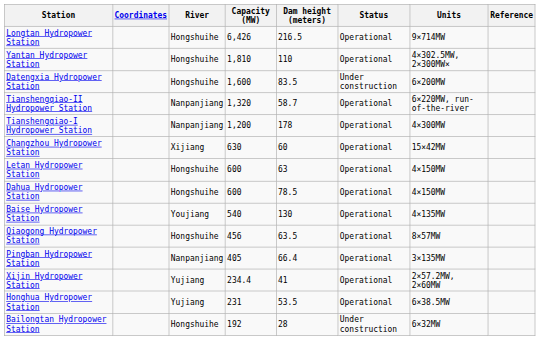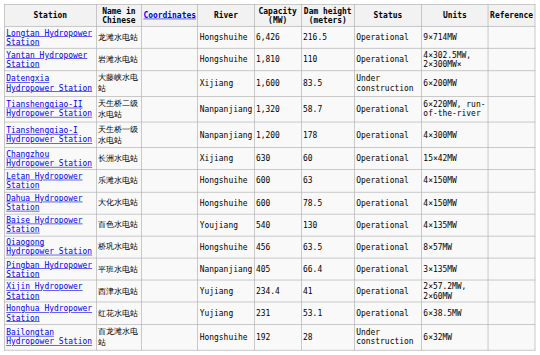+ column: Name in Chinese | 龙滩水电站 | 岩滩水电站 | 大藤峡水电站 | 天生桥二级水电站 | 天生桥一级水电站 | 长洲水电站 | 乐滩水电站 | 大化水电站 | 百色水电站 | 桥巩水电站 | 平班水电站 | 西津水电站 | 红花水电站 | 百龙滩水电站
Datengxia Hydropower Station | River: Hongshuihe -> Xijiang
Honghua Hydropower Station | Dam height (meters): 53.5 -> 53.1
